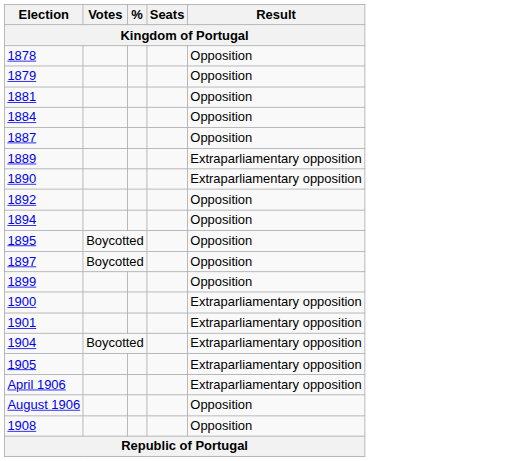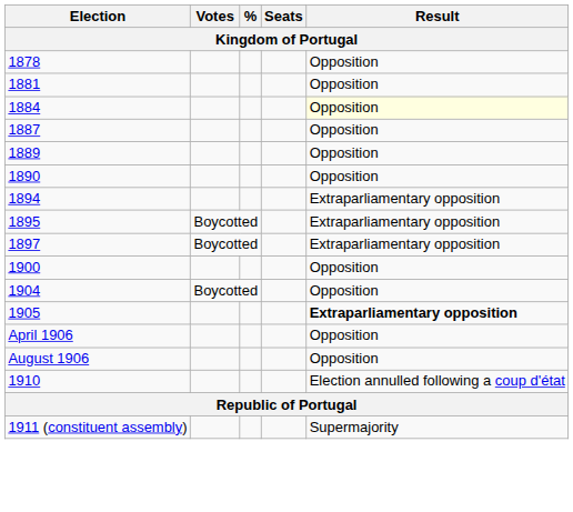- row: 1879 | Opposition
1884 | Result: no background -> lightyellow background
1889 | Result: Extraparliamentary opposition -> Opposition
1890 | Result: Extraparliamentary opposition -> Opposition
- row: 1892 | Opposition
1894 | Result: Opposition -> Extraparliamentary opposition
1895 | Result: Opposition -> Extraparliamentary opposition
1897 | Result: Opposition -> Extraparliamentary opposition
- row: 1899 | Opposition
1900 | Result: Extraparliamentary opposition -> Opposition
- row: 1901 | Extraparliamentary opposition
1904 | Result: Extraparliamentary opposition -> Opposition
1905 | Result: normal -> bold
April 1906 | Result: Extraparliamentary opposition -> Opposition
- row: 1908 | Opposition
+ row: 1910 | Election annulled following a coup d'état
+ row: 1911 (constituent assembly) | Supermajority
